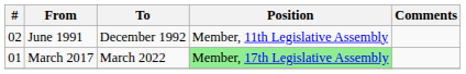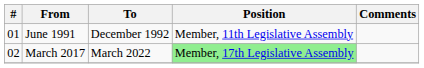June 1991 | #: 02 -> 01
March 2017 | #: 01 -> 02
